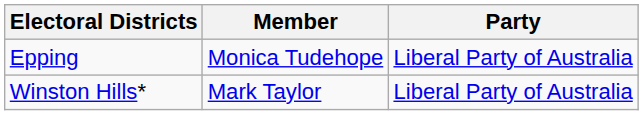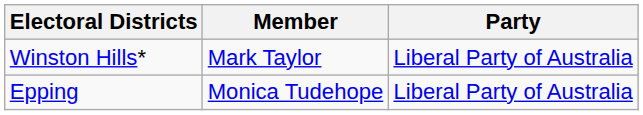rows swapped: Epping <-> Winston Hills*
